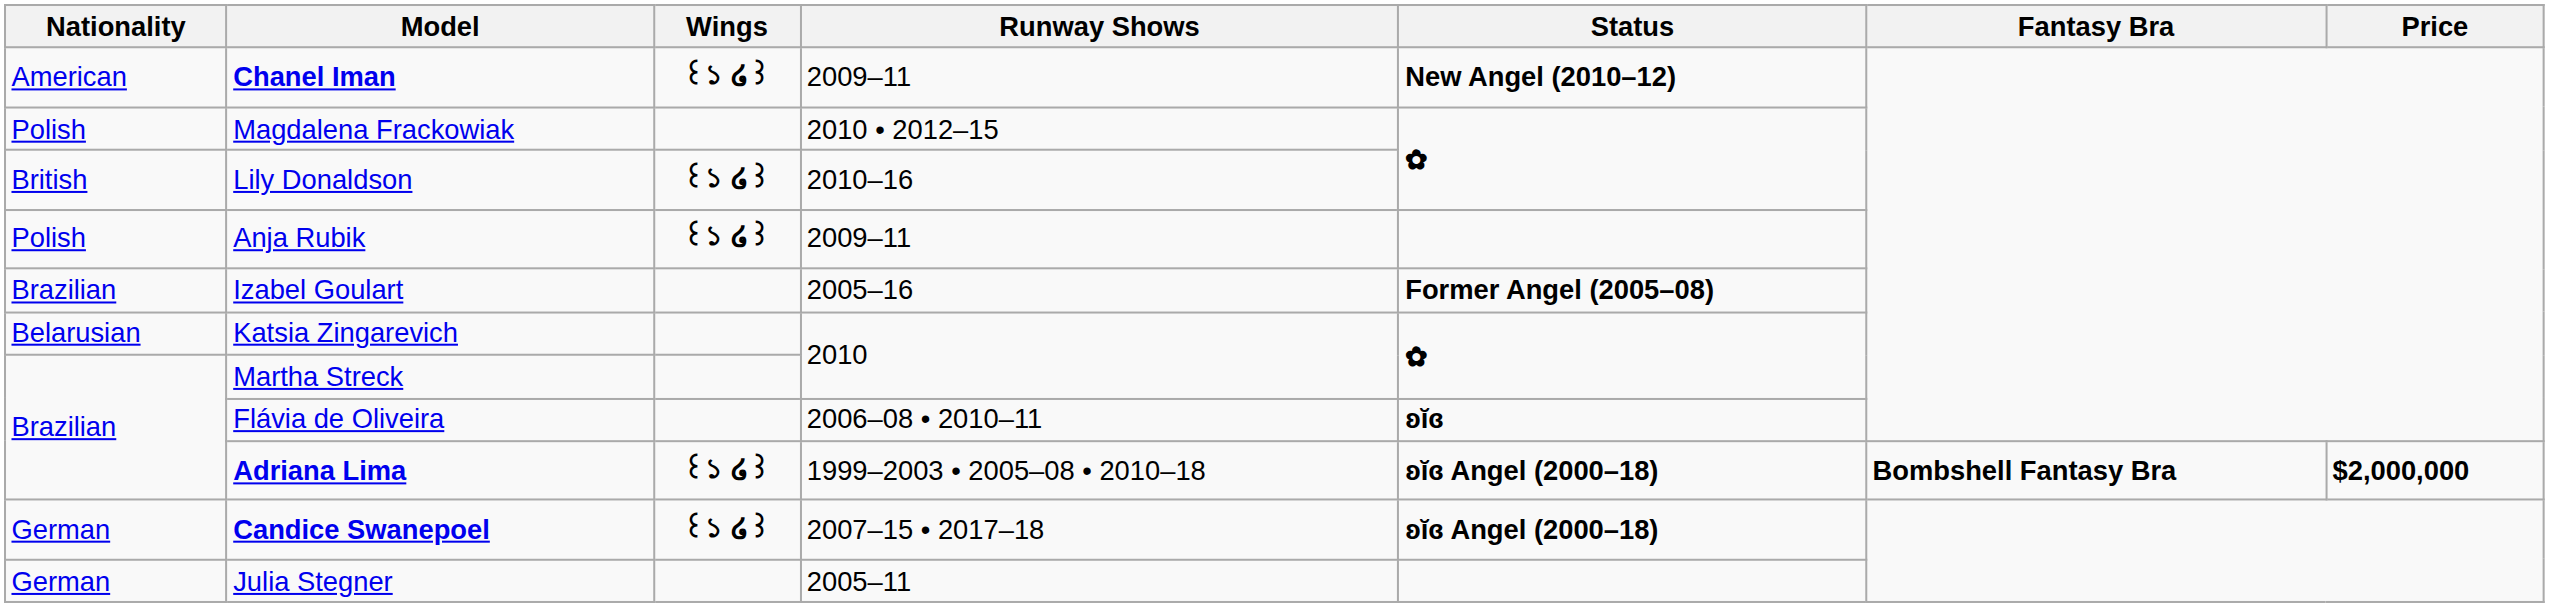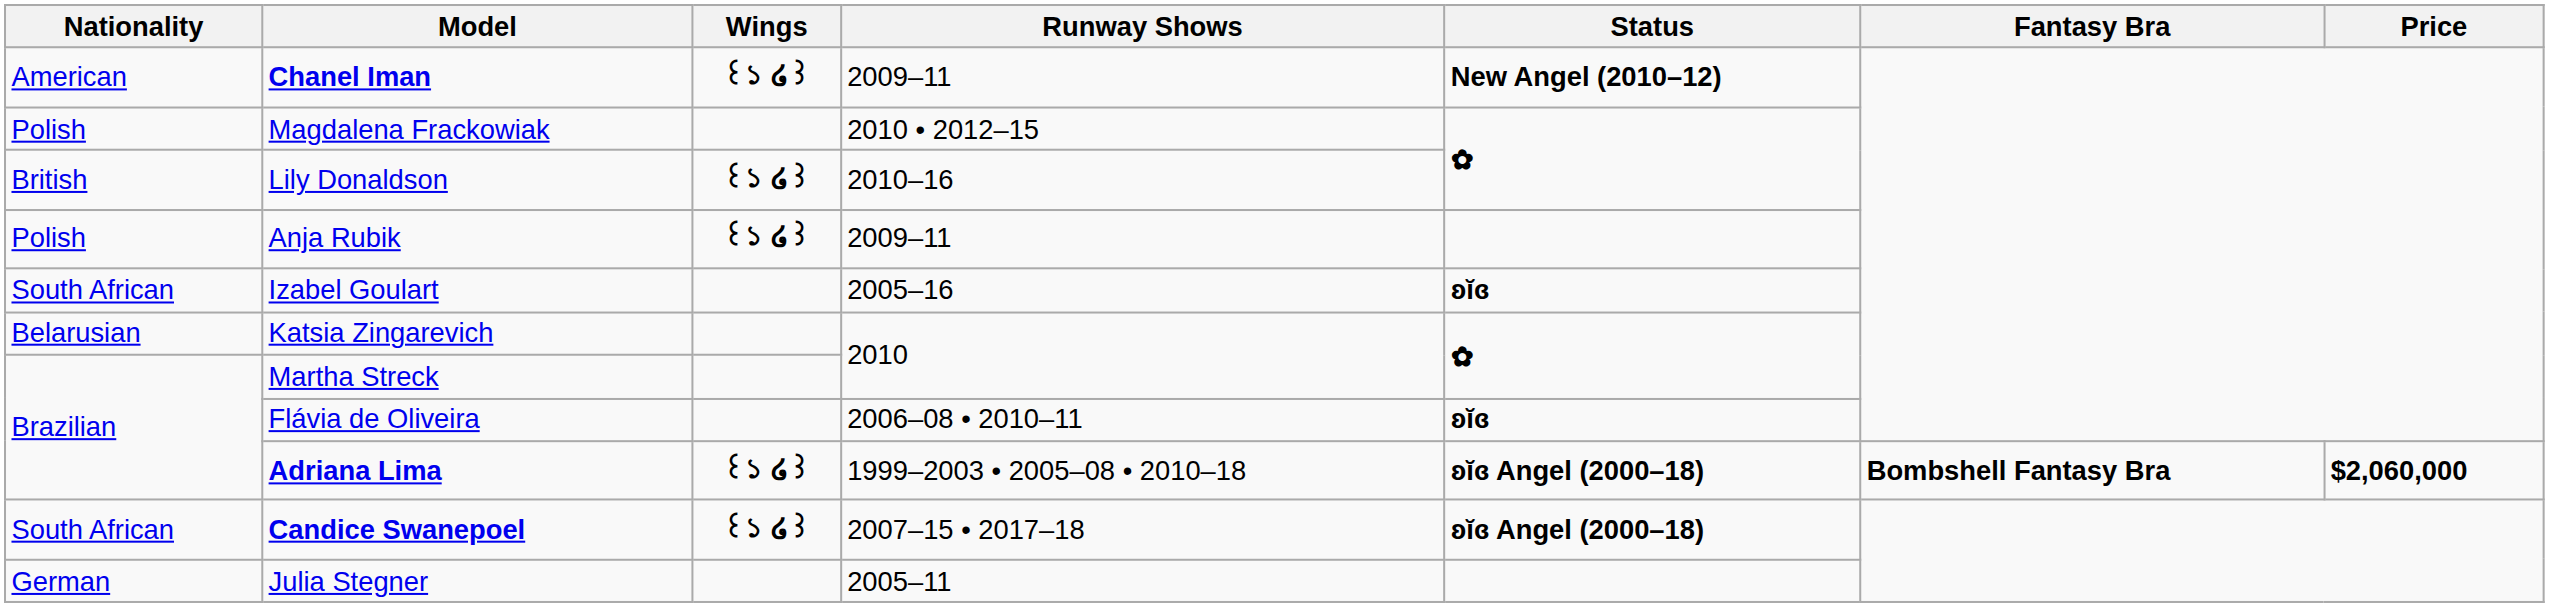Izabel Goulart | Nationality: Brazilian -> South African
Izabel Goulart | Status: Former Angel (2005–08) -> ʚĭɞ
Adriana Lima | Price: $2,000,000 -> $2,060,000
Candice Swanepoel | Nationality: German -> South African
